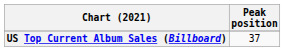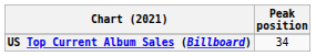US Top Current Album Sales (Billboard) | Peak position: 37 -> 34
